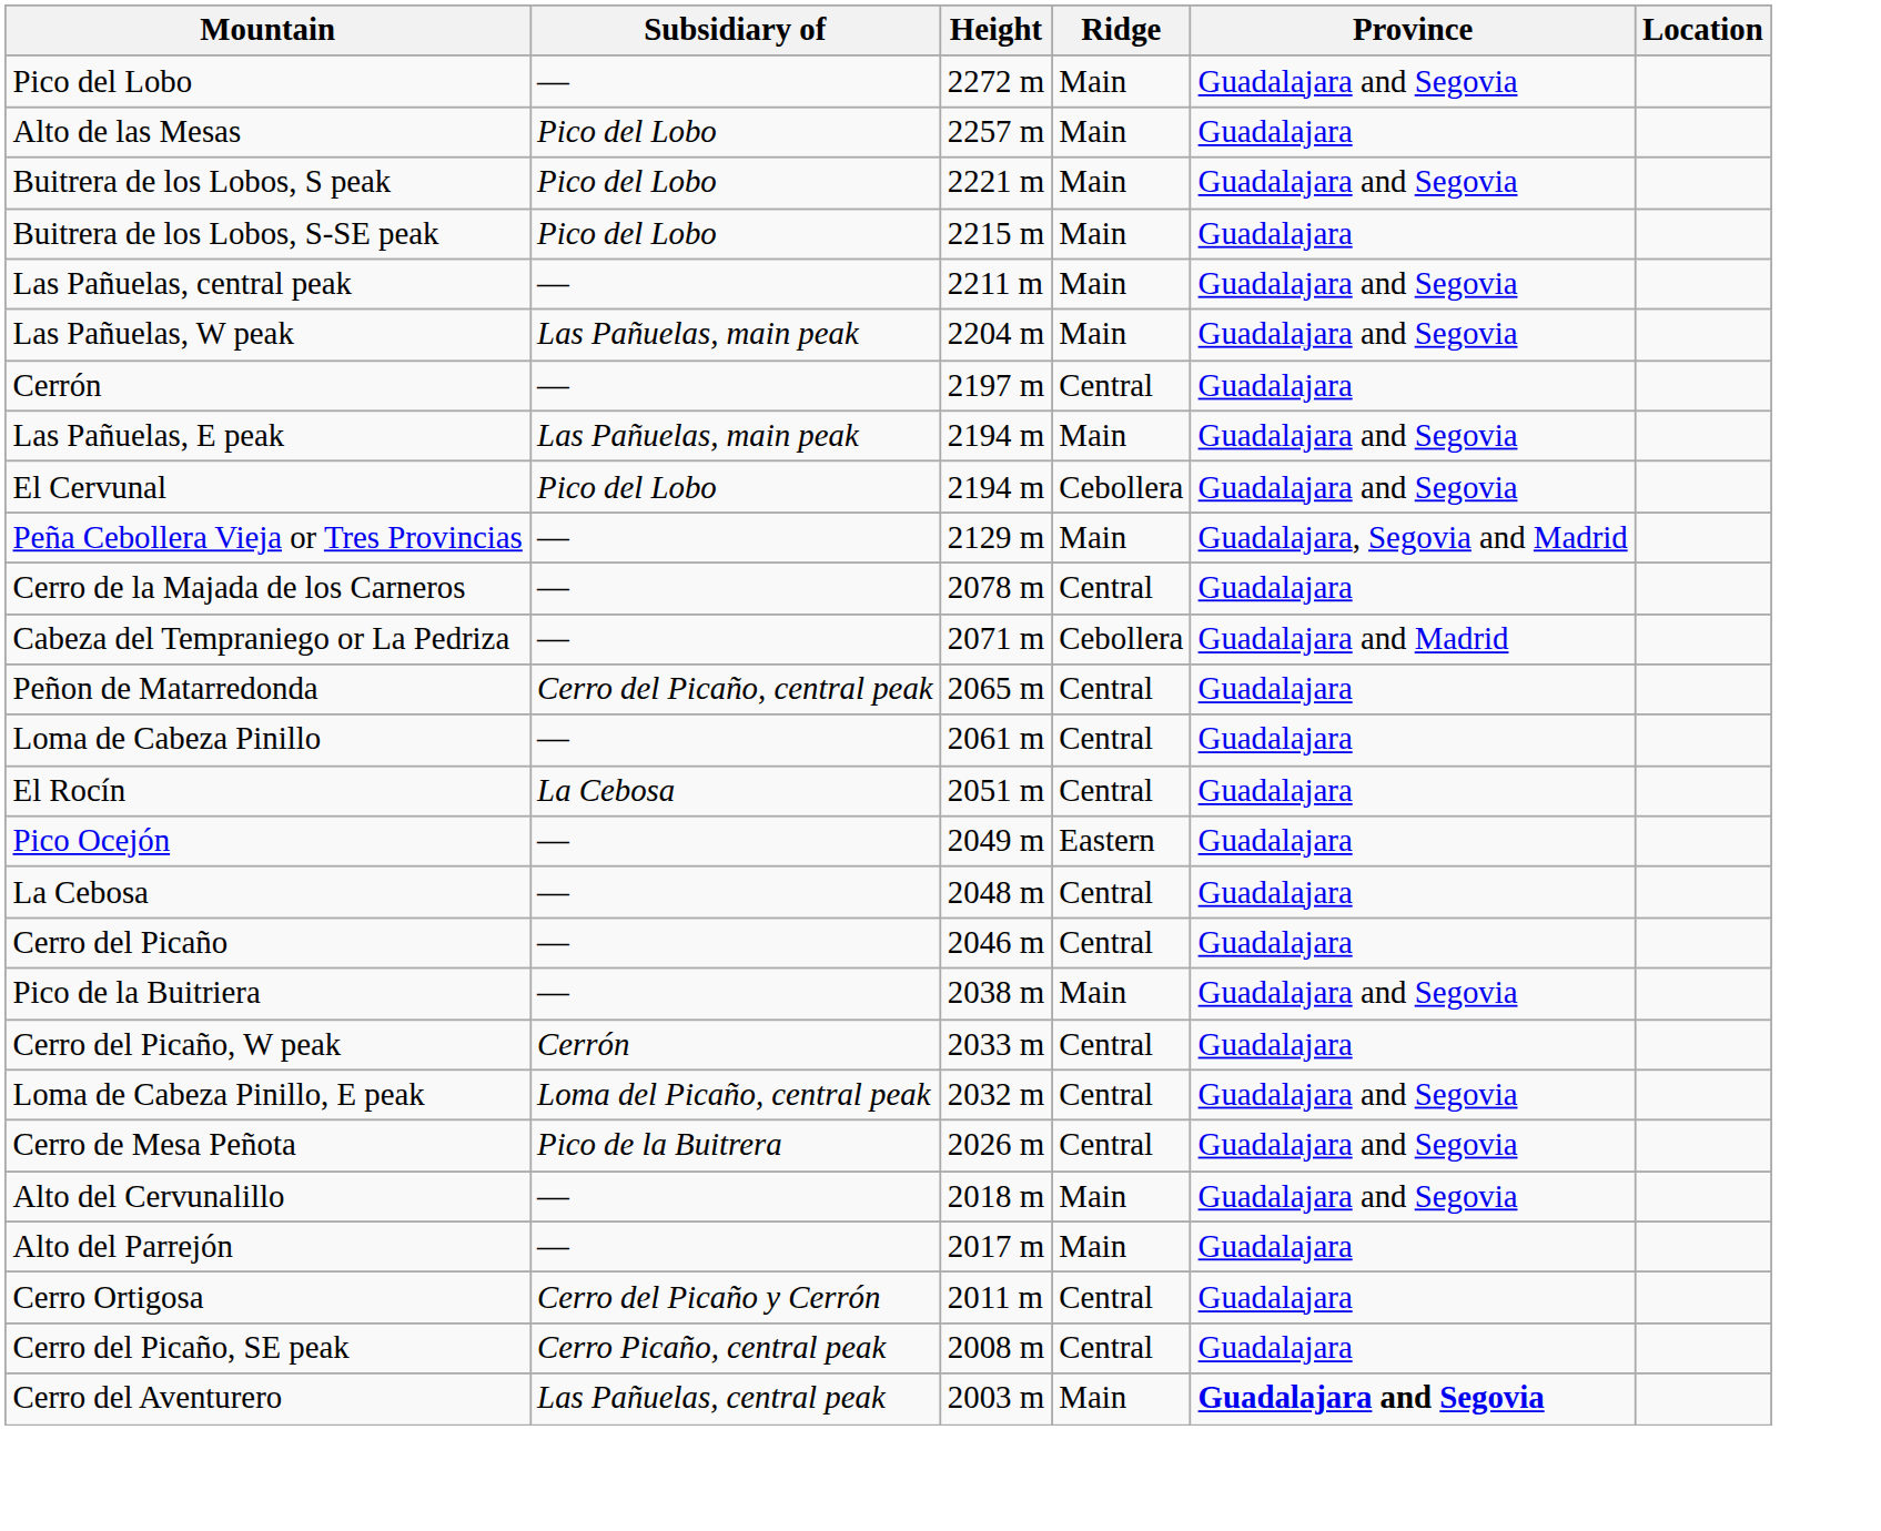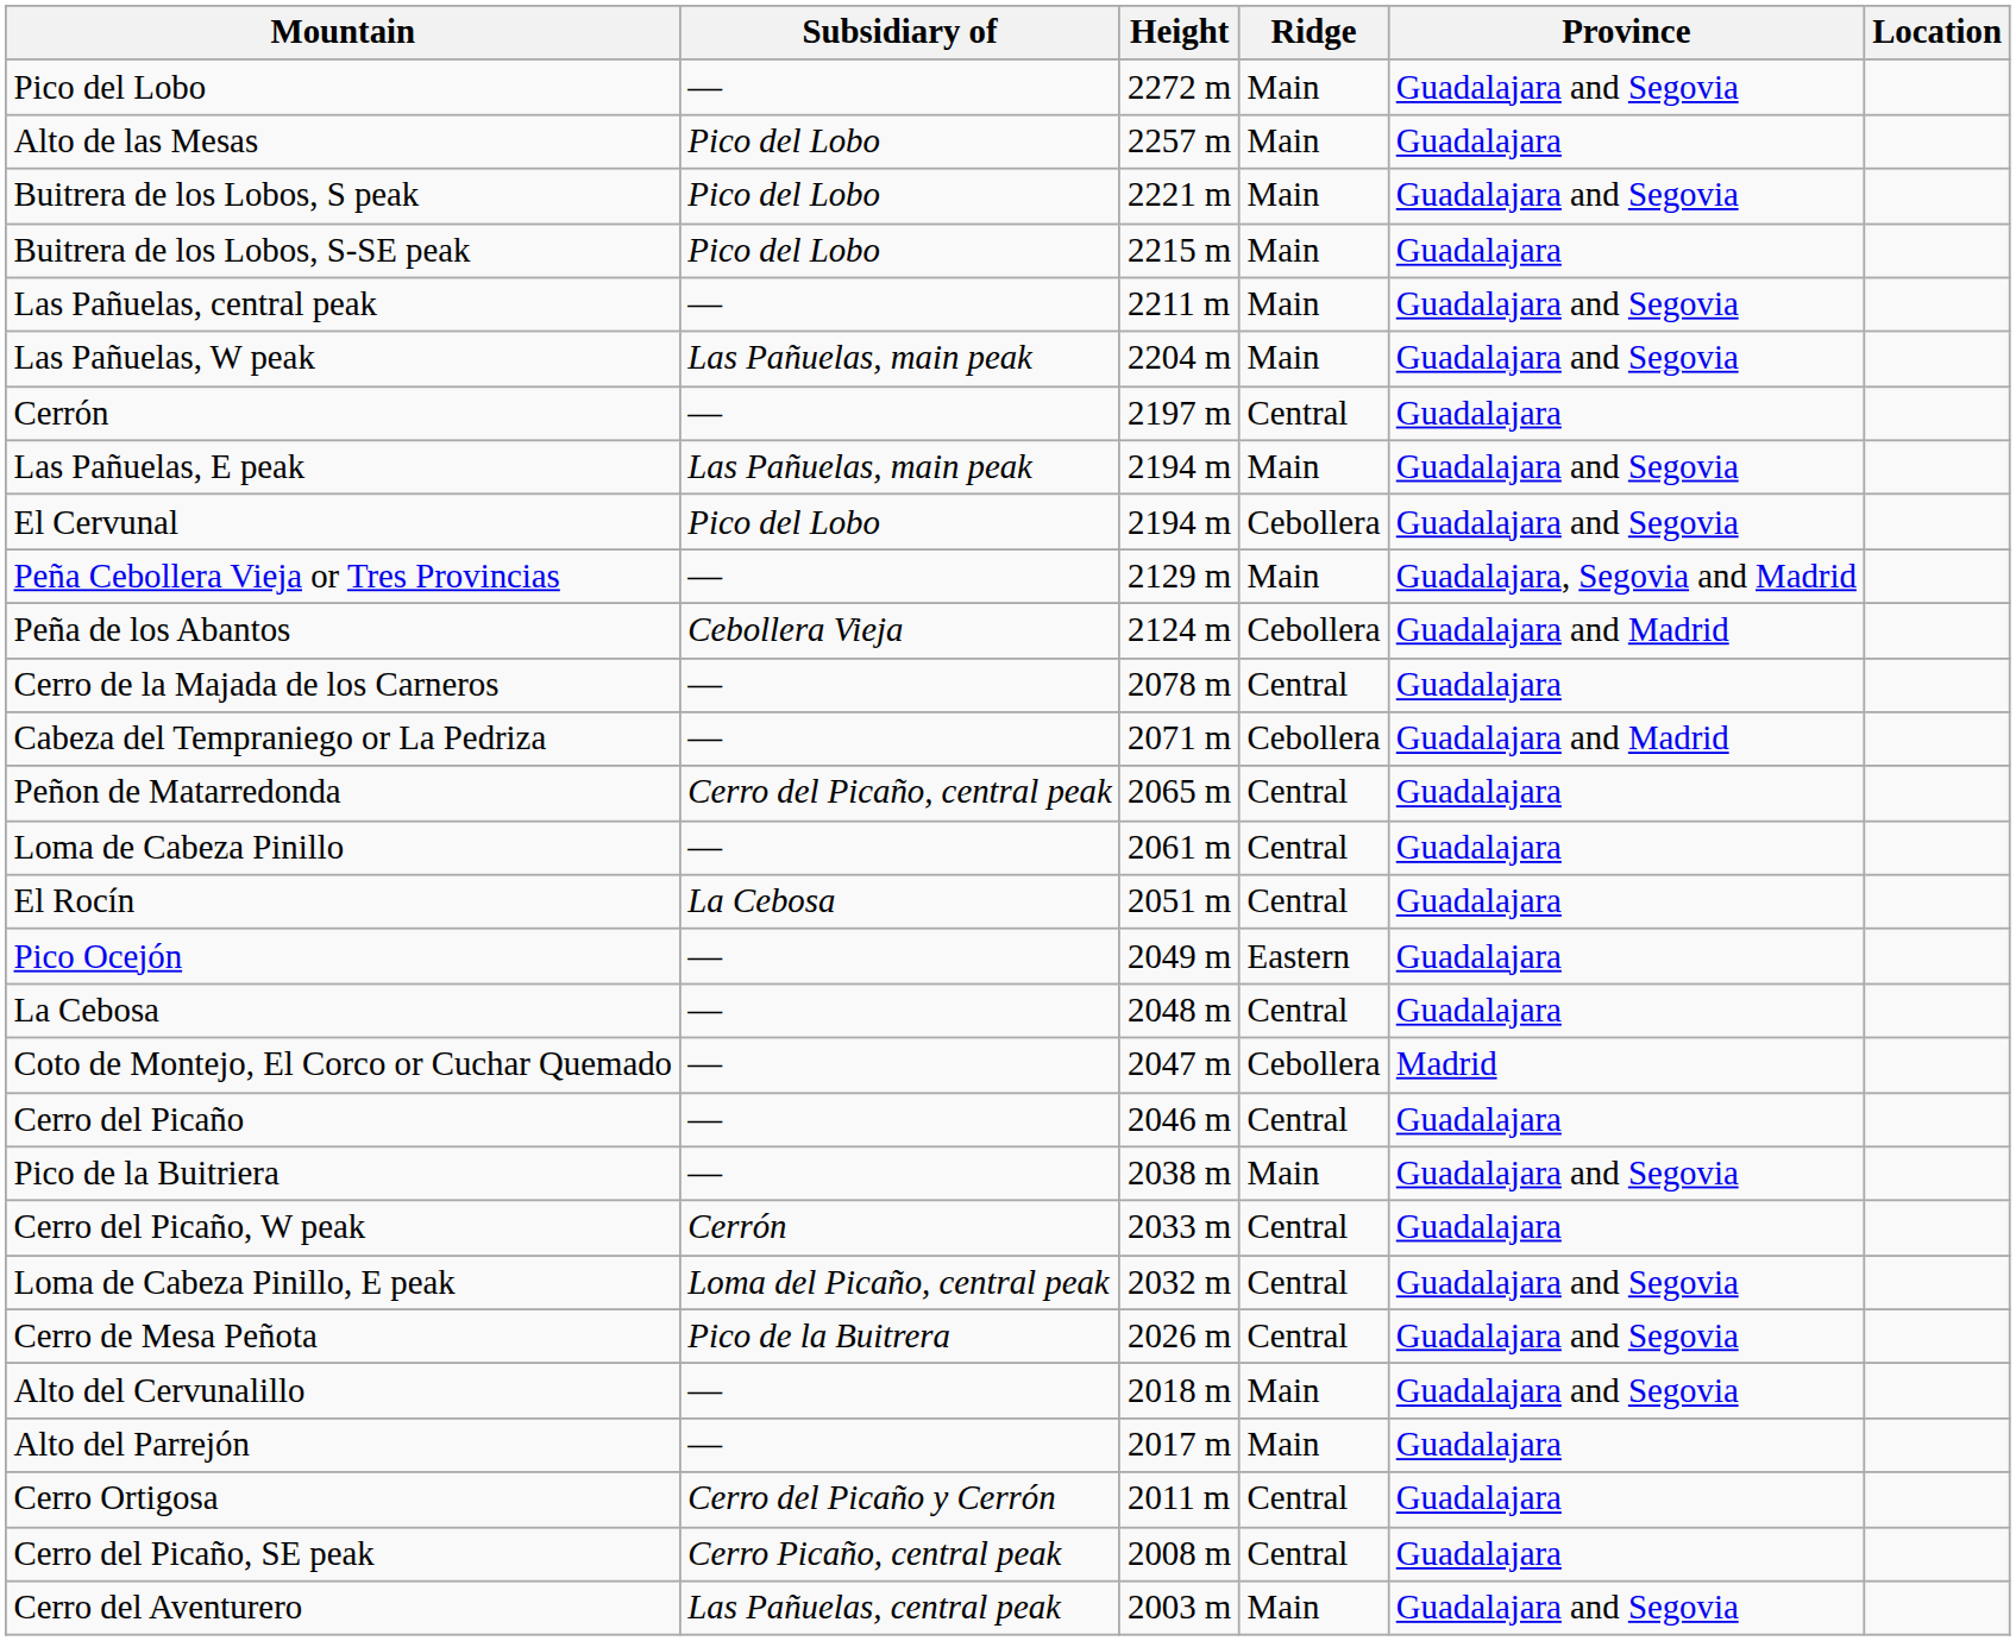+ row: Peña de los Abantos | Cebollera Vieja | 2124 m | Cebollera | Guadalajara and Madrid
+ row: Coto de Montejo, El Corco or Cuchar Quemado | — | 2047 m | Cebollera | Madrid
Cerro del Aventurero | Province: bold -> normal
